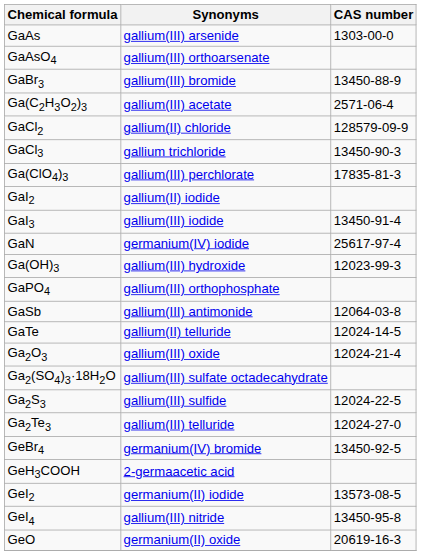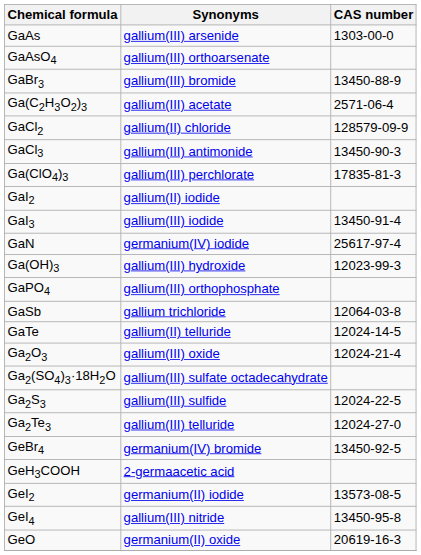GaCl3 | Synonyms: gallium trichloride -> gallium(III) antimonide
GaSb | Synonyms: gallium(III) antimonide -> gallium trichloride
